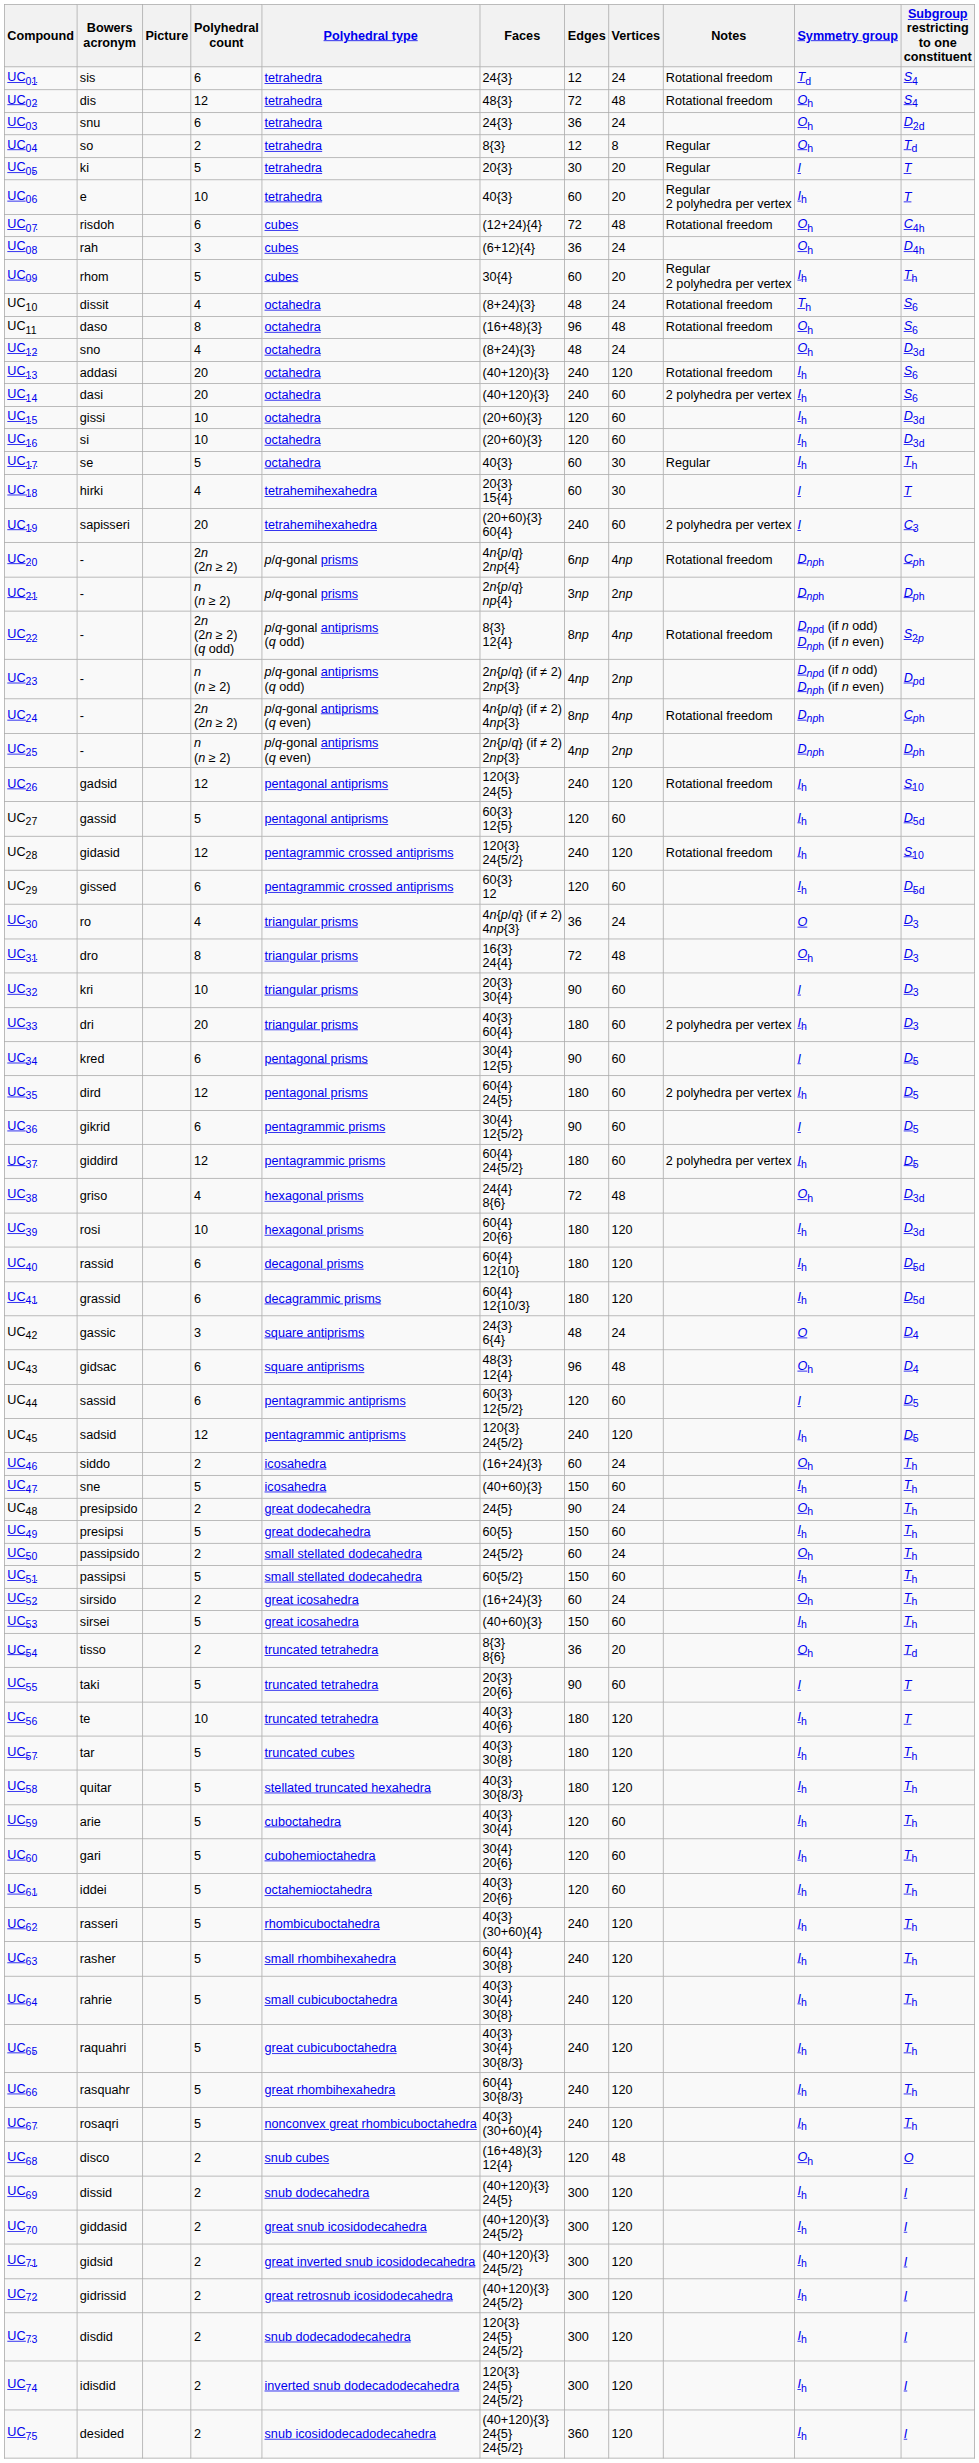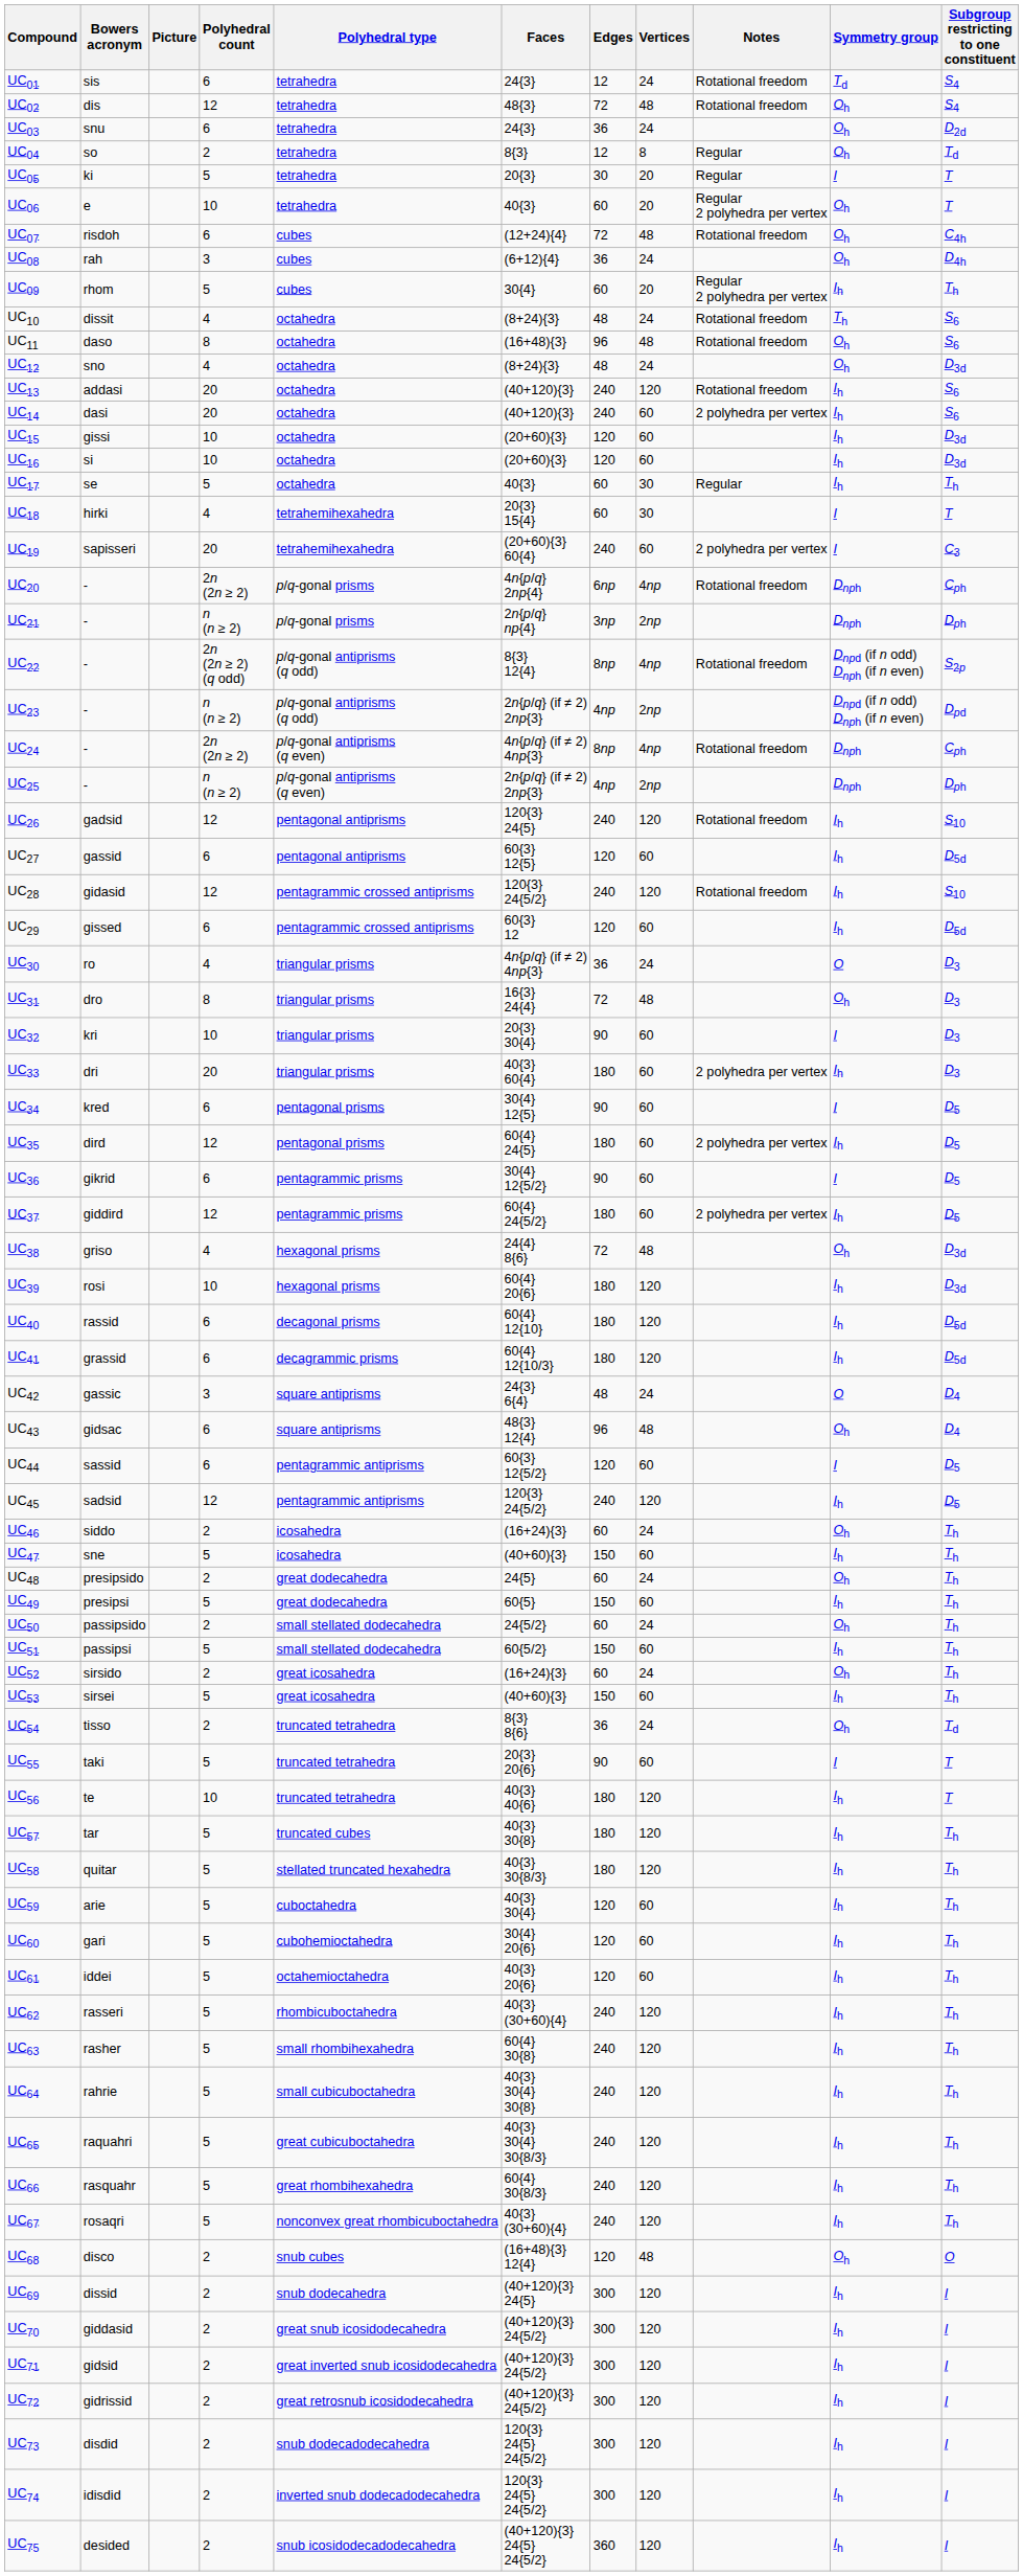UC06 | Symmetry group: Ih -> Oh
UC27 | Polyhedral count: 5 -> 6
UC48 | Edges: 90 -> 60
UC54 | Vertices: 20 -> 24
